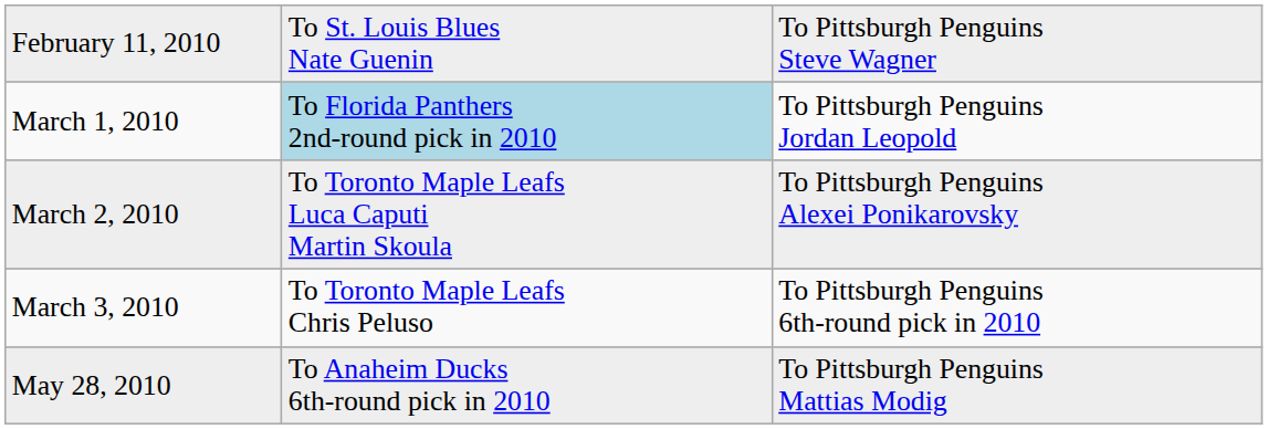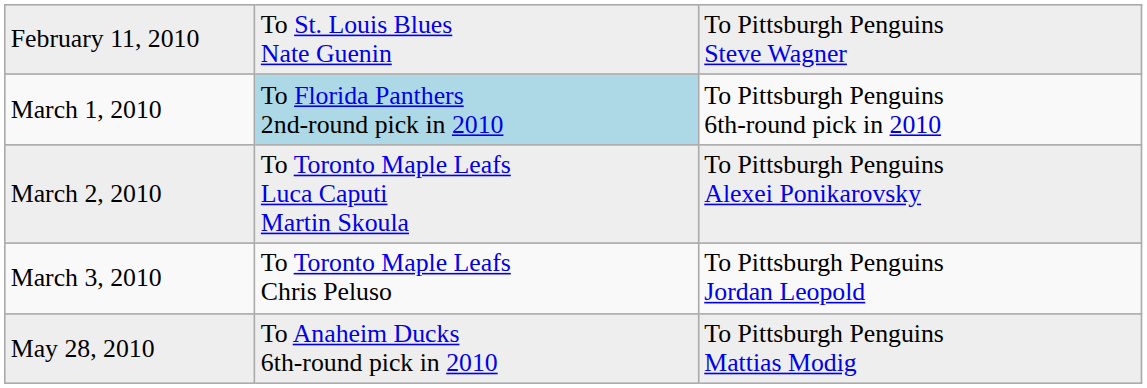March 1, 2010 | column 3: To Pittsburgh Penguins Jordan Leopold -> To Pittsburgh Penguins 6th-round pick in 2010
March 3, 2010 | column 3: To Pittsburgh Penguins 6th-round pick in 2010 -> To Pittsburgh Penguins Jordan Leopold
